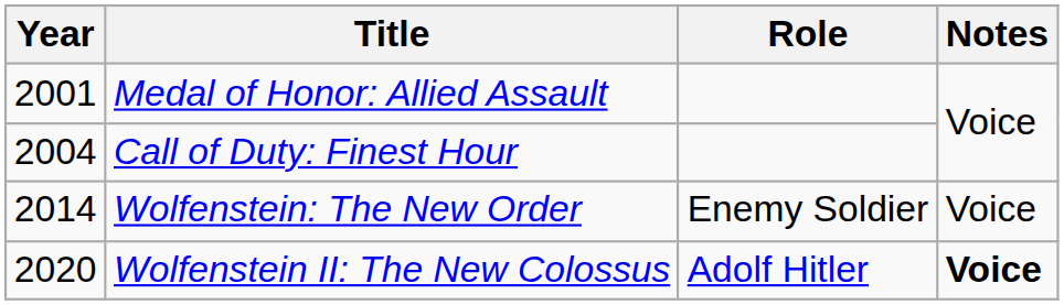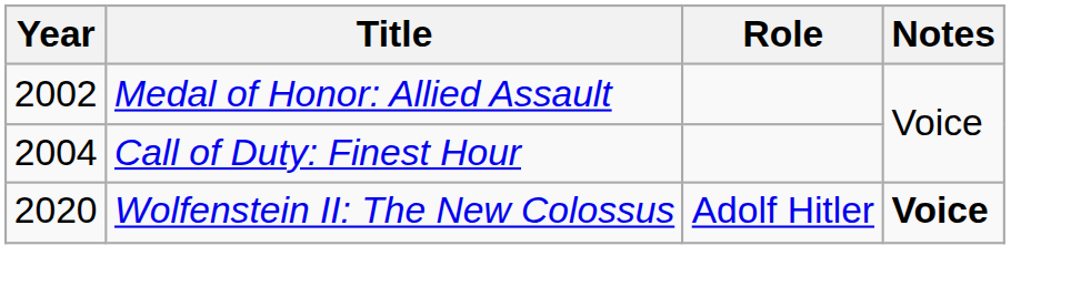Medal of Honor: Allied Assault | Year: 2001 -> 2002
- row: 2014 | Wolfenstein: The New Order | Enemy Soldier | Voice
